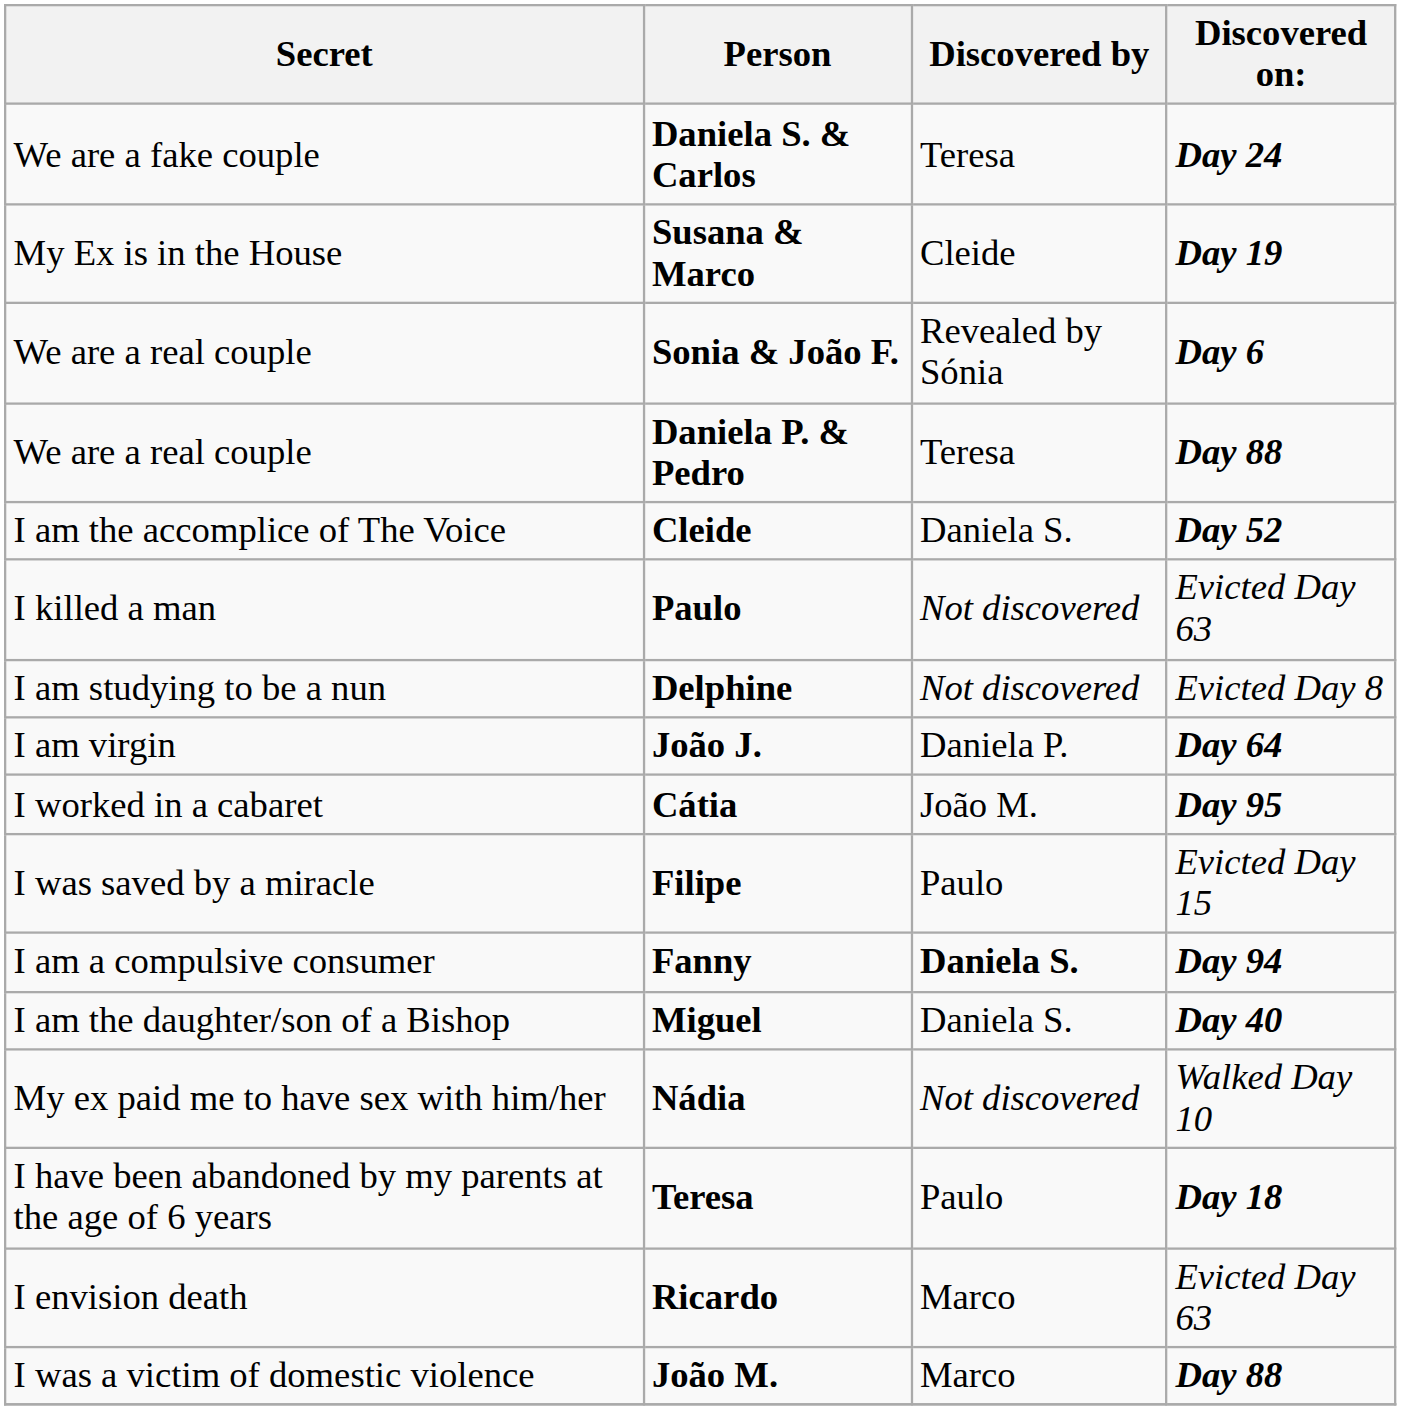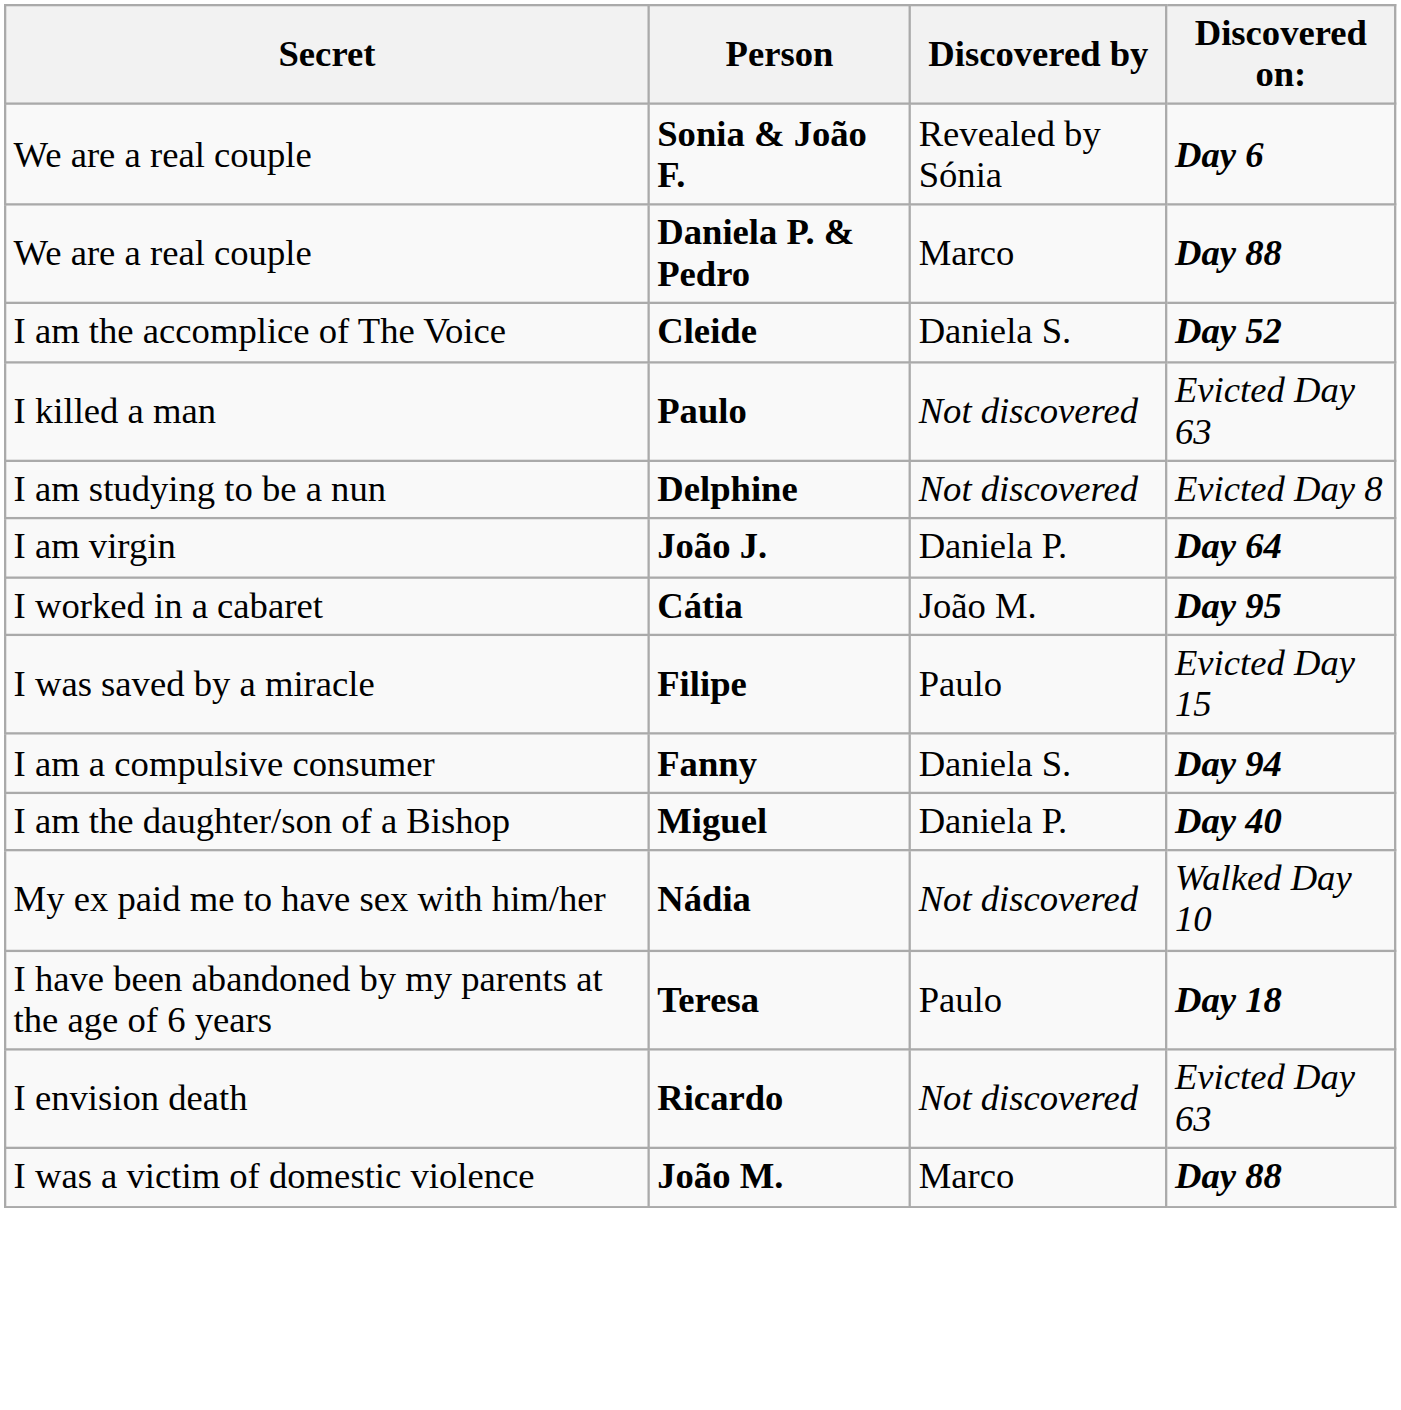- row: We are a fake couple | Daniela S. & Carlos | Teresa | Day 24
- row: My Ex is in the House | Susana & Marco | Cleide | Day 19
Daniela P. & Pedro | Discovered by: Teresa -> Marco
Fanny | Discovered by: bold -> normal
Miguel | Discovered by: Daniela S. -> Daniela P.
Ricardo | Discovered by: Marco -> Not discovered
